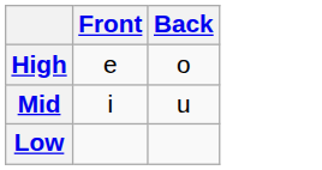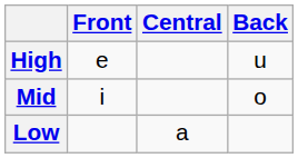+ column: Central | a
High | Back: o -> u
Mid | Back: u -> o
